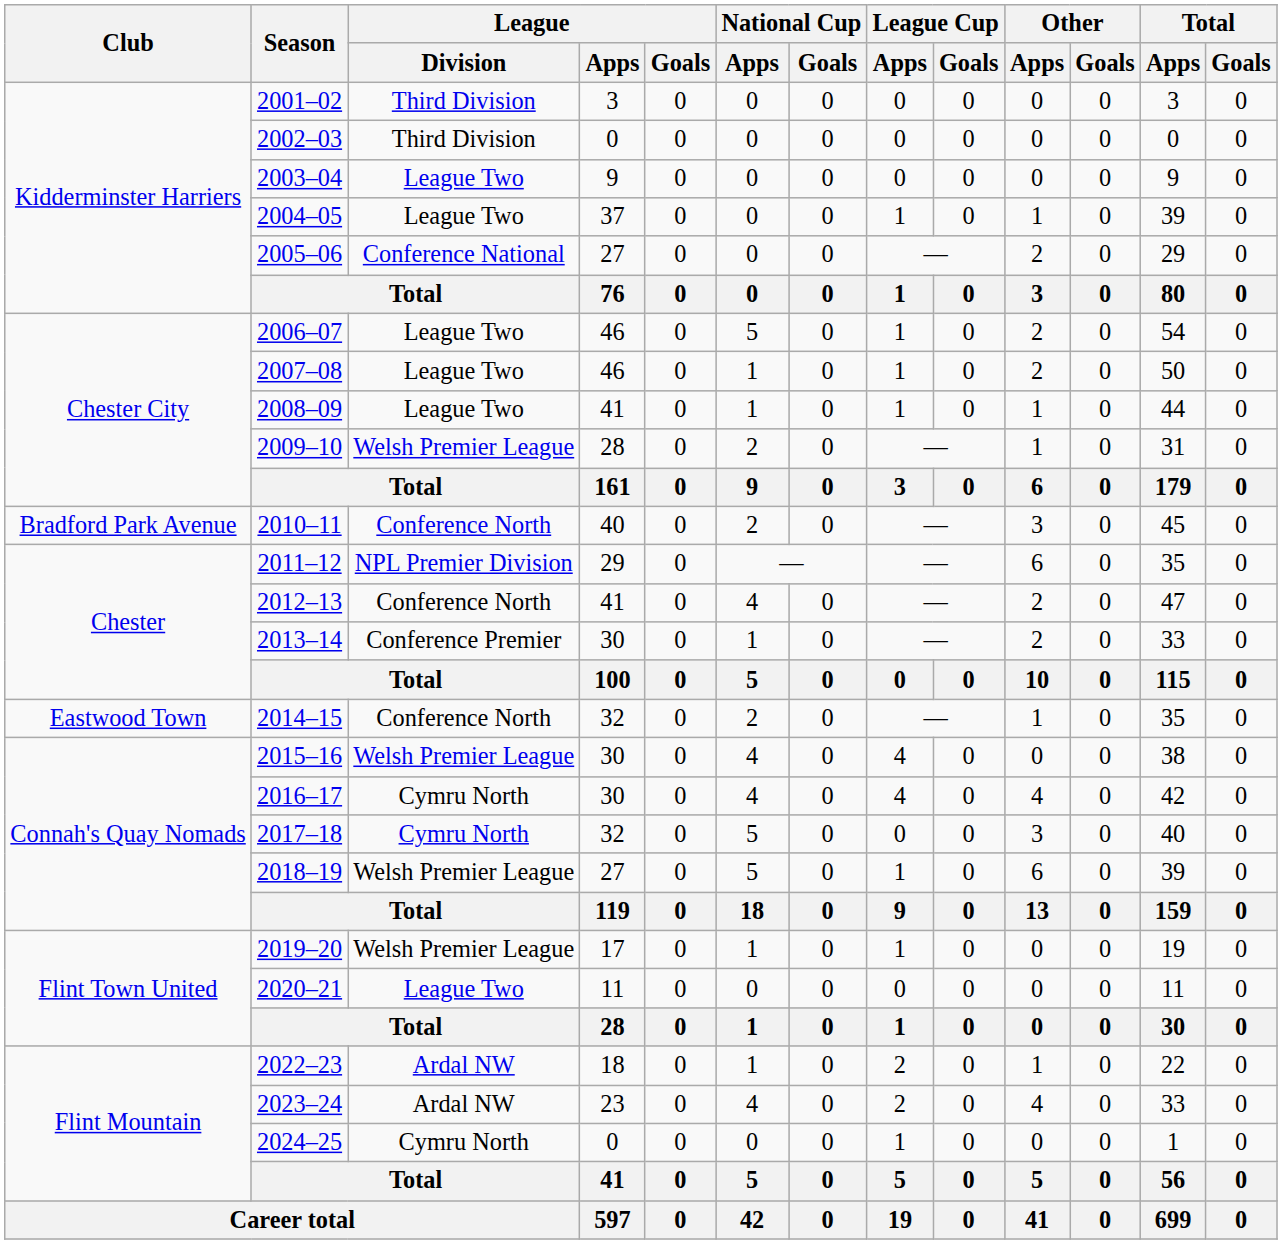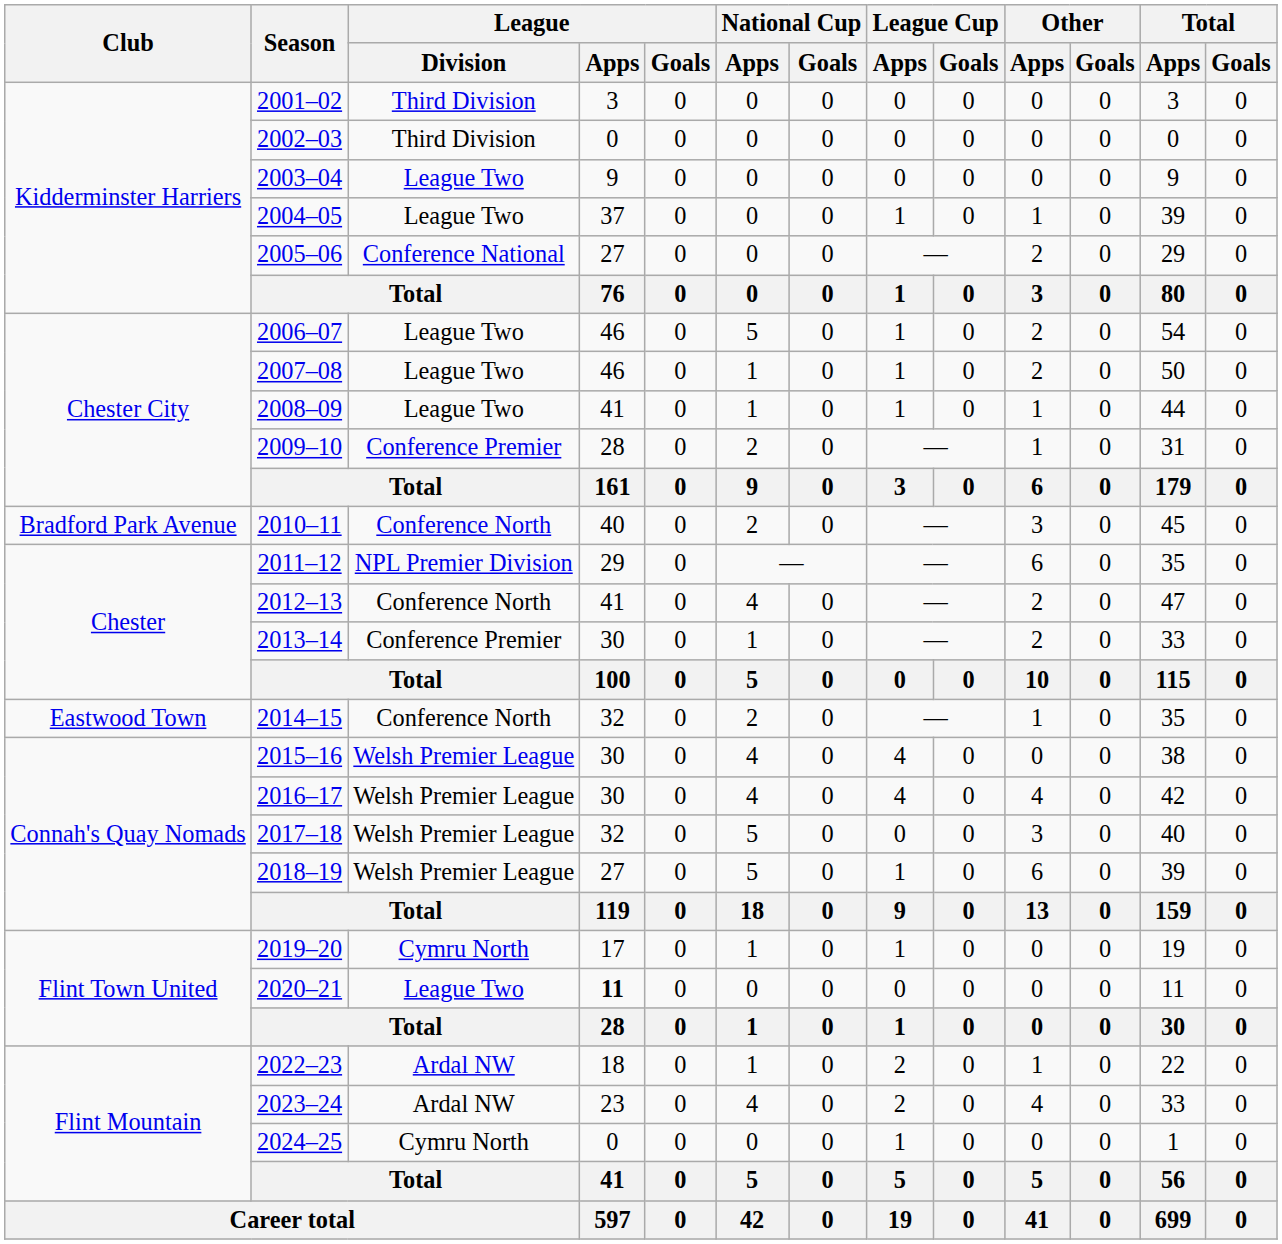2009–10 | League / Division: Welsh Premier League -> Conference Premier
2016–17 | League / Division: Cymru North -> Welsh Premier League
2017–18 | League / Division: Cymru North -> Welsh Premier League
2019–20 | League / Division: Welsh Premier League -> Cymru North
2020–21 | League / Apps: normal -> bold
